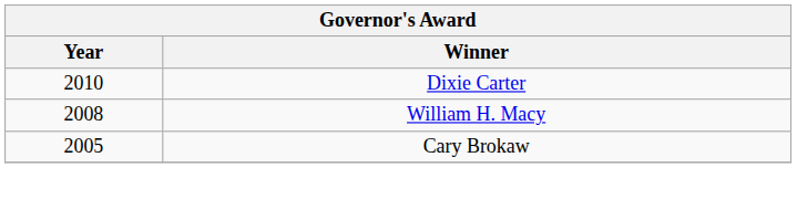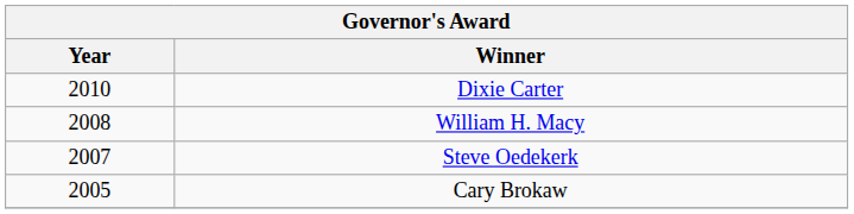+ row: 2007 | Steve Oedekerk
